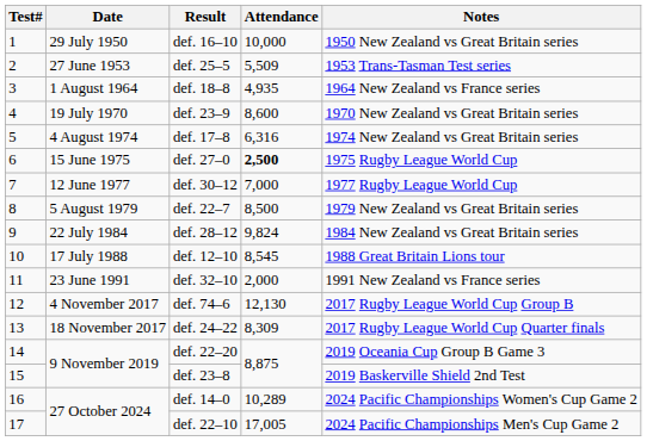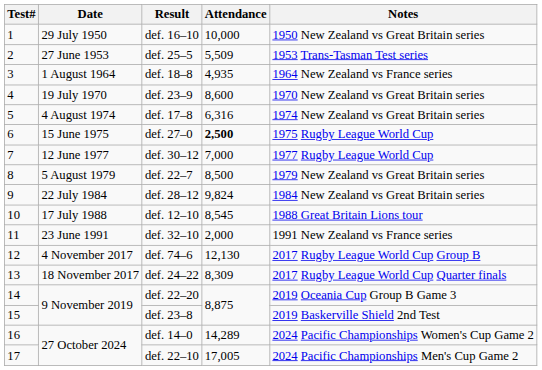def. 14–0 | Attendance: 10,289 -> 14,289
